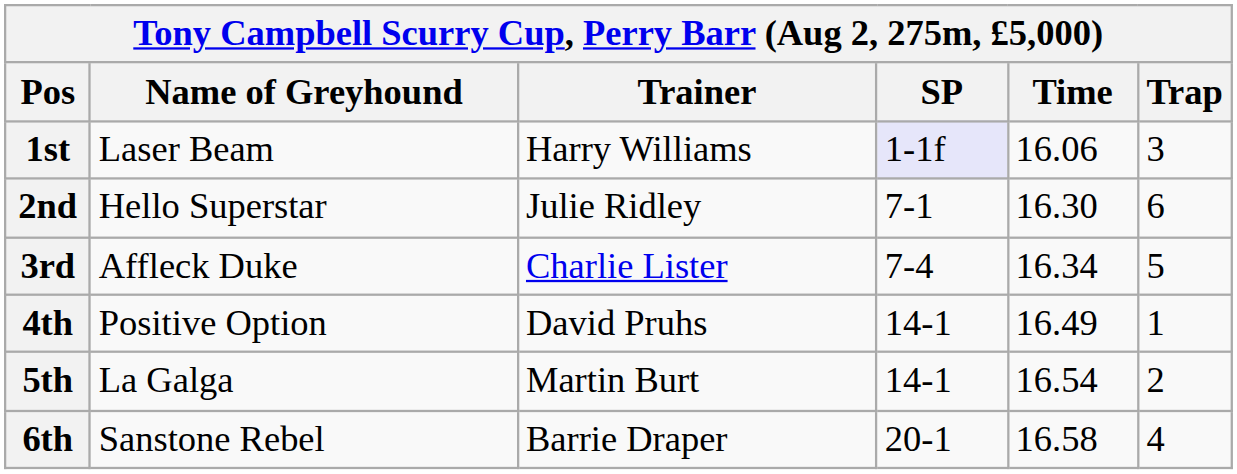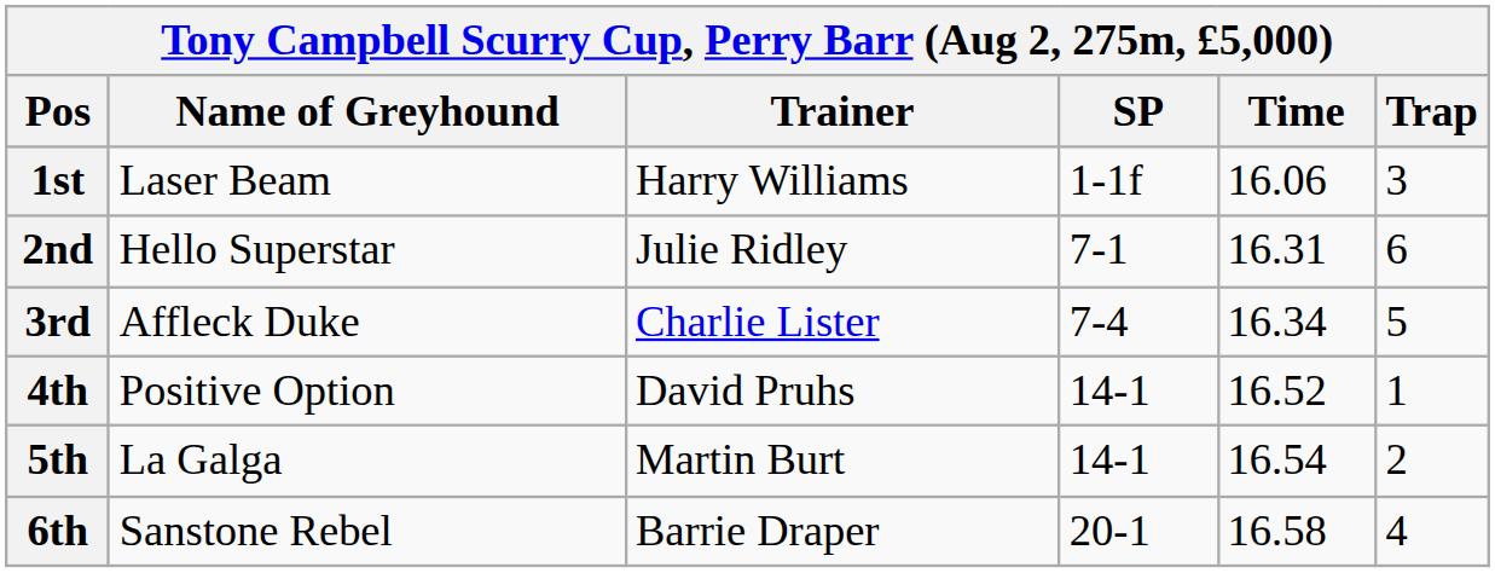1st | SP: lavender background -> no background
2nd | Time: 16.30 -> 16.31
4th | Time: 16.49 -> 16.52
